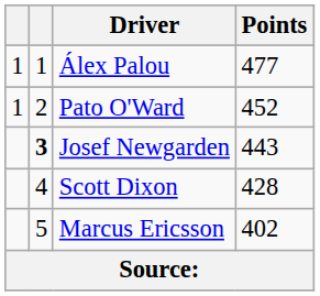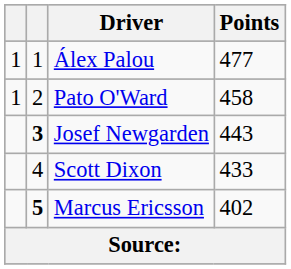Pato O'Ward | Points: 452 -> 458
Scott Dixon | Points: 428 -> 433
Marcus Ericsson | column 2: normal -> bold
